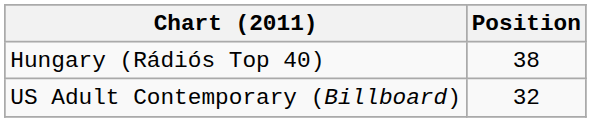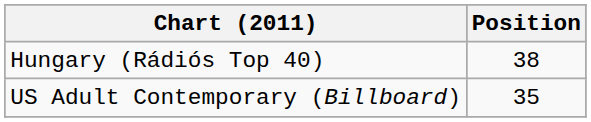US Adult Contemporary (Billboard) | Position: 32 -> 35
